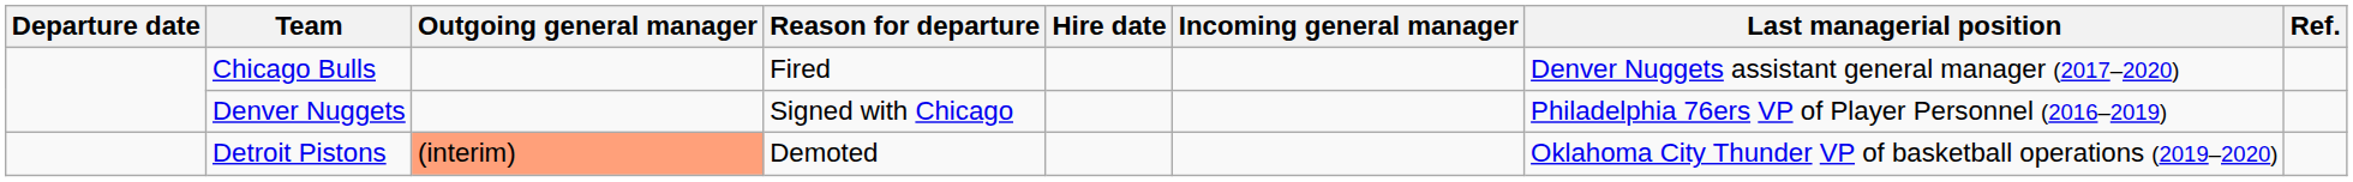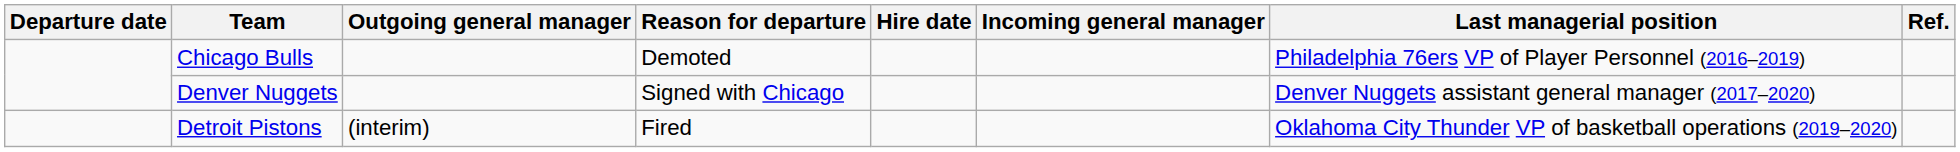Chicago Bulls | Reason for departure: Fired -> Demoted
Chicago Bulls | Last managerial position: Denver Nuggets assistant general manager (2017–2020) -> Philadelphia 76ers VP of Player Personnel (2016–2019)
Denver Nuggets | Last managerial position: Philadelphia 76ers VP of Player Personnel (2016–2019) -> Denver Nuggets assistant general manager (2017–2020)
Detroit Pistons | Outgoing general manager: lightsalmon background -> no background
Detroit Pistons | Reason for departure: Demoted -> Fired
